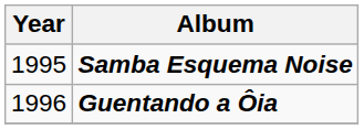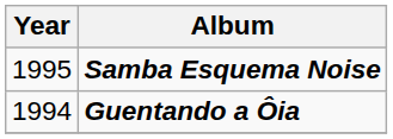Guentando a Ôia | Year: 1996 -> 1994
